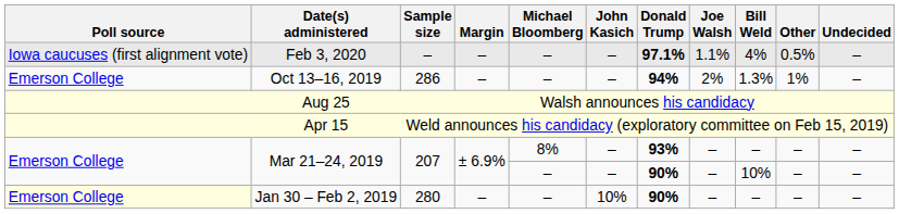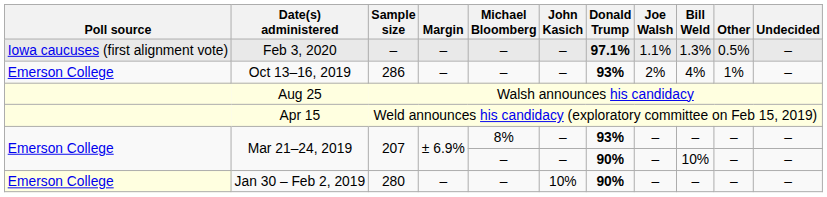Feb 3, 2020 | Bill Weld: 4% -> 1.3%
Oct 13–16, 2019 | Donald Trump: 94% -> 93%
Oct 13–16, 2019 | Bill Weld: 1.3% -> 4%
